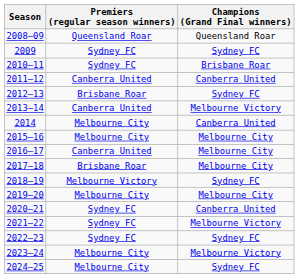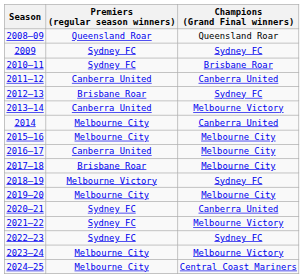2024–25 | Champions (Grand Final winners): Sydney FC -> Central Coast Mariners
